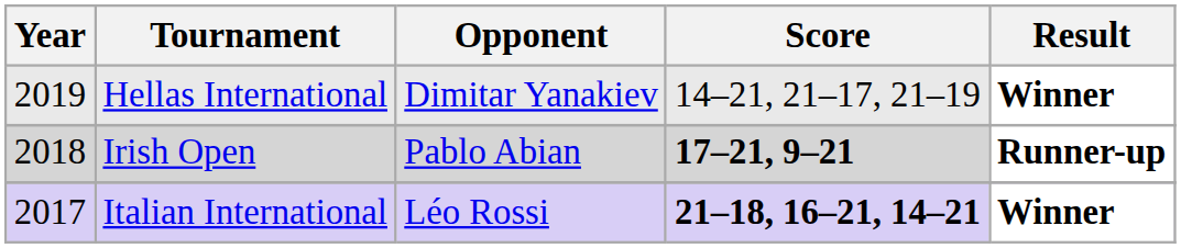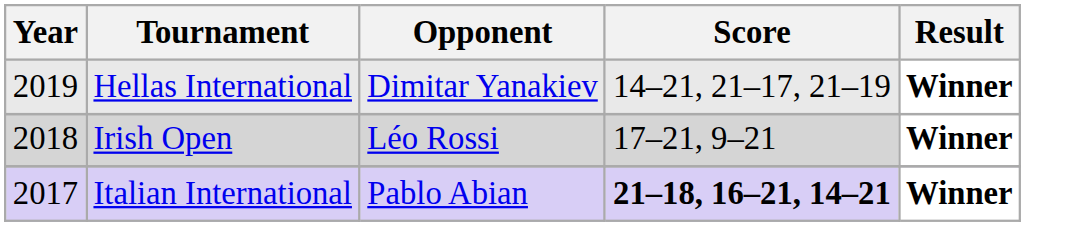Irish Open | Opponent: Pablo Abian -> Léo Rossi
Irish Open | Score: bold -> normal
Irish Open | Result: Runner-up -> Winner
Italian International | Opponent: Léo Rossi -> Pablo Abian
